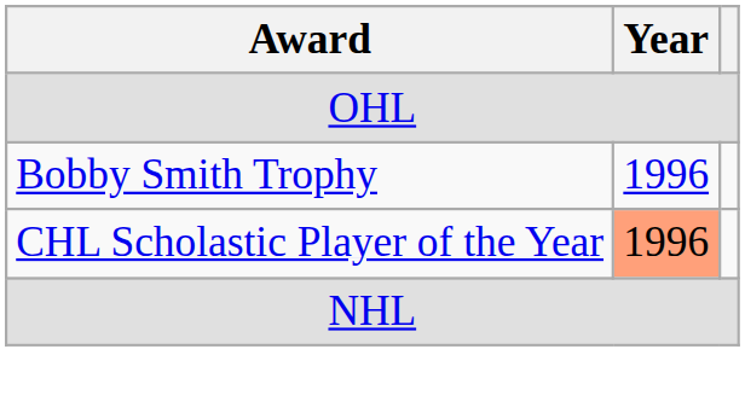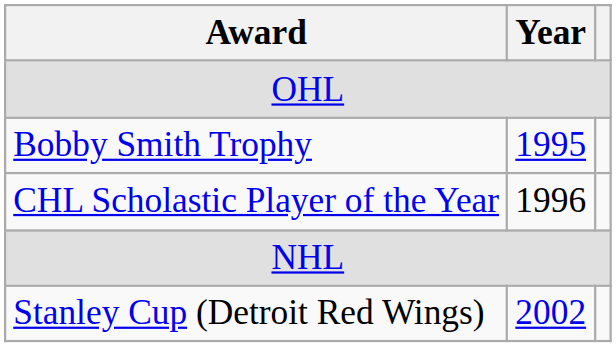Bobby Smith Trophy | Year: 1996 -> 1995
CHL Scholastic Player of the Year | Year: lightsalmon background -> no background
+ row: Stanley Cup (Detroit Red Wings) | 2002
